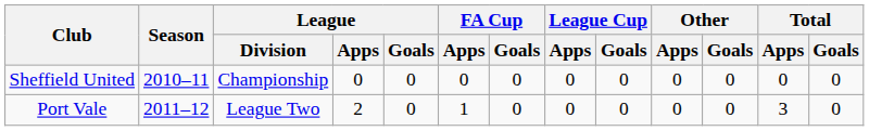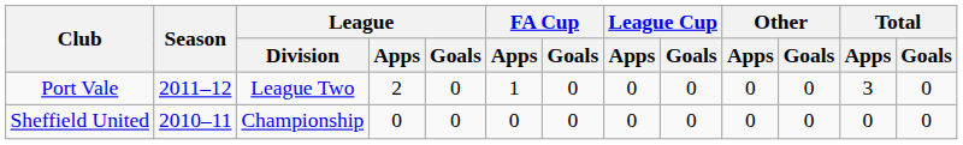rows swapped: Sheffield United <-> Port Vale
